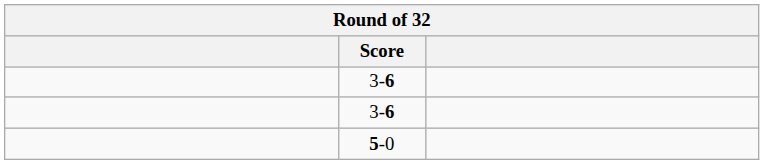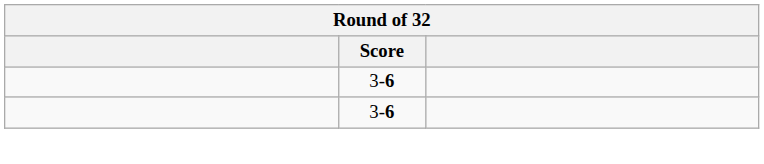- row: 5-0
